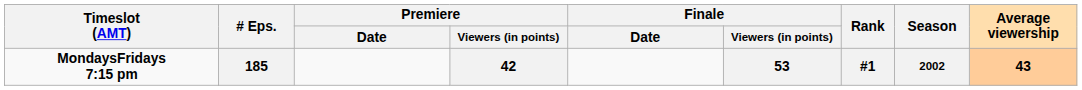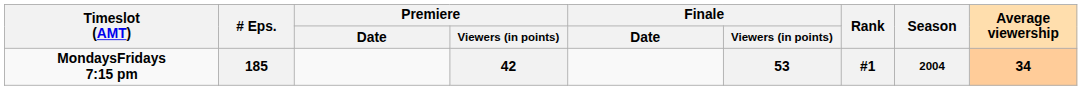185 | Season: 2002 -> 2004
185 | Average viewership: 43 -> 34
